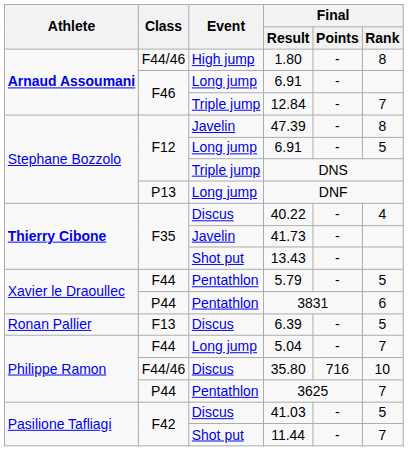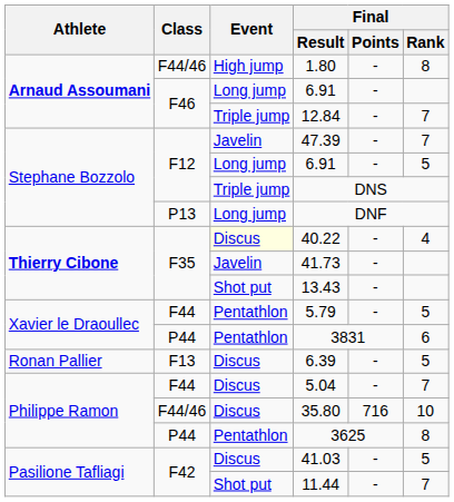47.39 | Final / Rank: 8 -> 7
40.22 | Event: no background -> lightyellow background
5.04 | Event: Long jump -> Discus
3625 | Final / Rank: 7 -> 8
